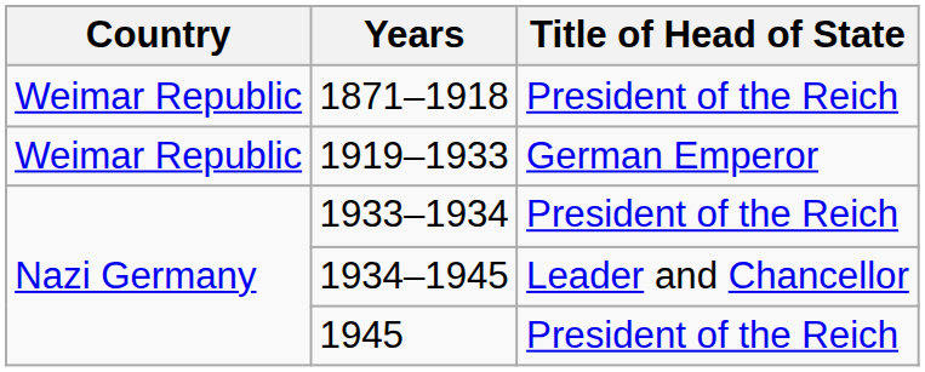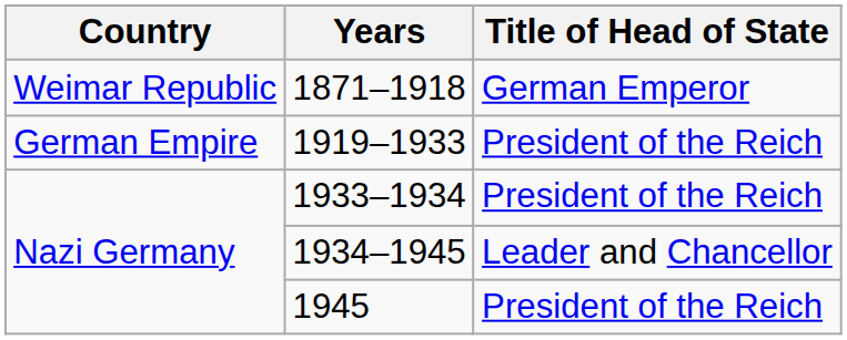1871–1918 | Title of Head of State: President of the Reich -> German Emperor
1919–1933 | Country: Weimar Republic -> German Empire
1919–1933 | Title of Head of State: German Emperor -> President of the Reich
